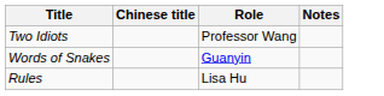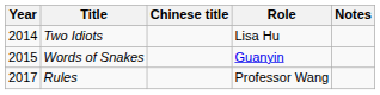+ column: Year | 2014 | 2015 | 2017
Two Idiots | Role: Professor Wang -> Lisa Hu
Rules | Role: Lisa Hu -> Professor Wang
